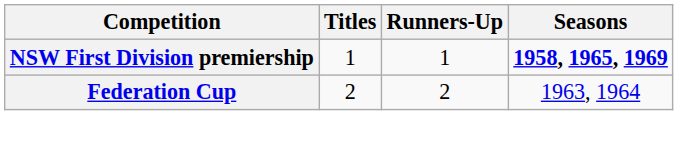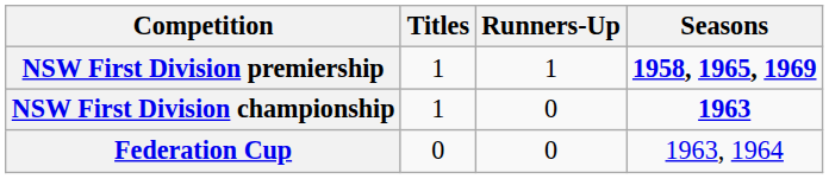+ row: NSW First Division championship | 1 | 0 | 1963
Federation Cup | Titles: 2 -> 0
Federation Cup | Runners-Up: 2 -> 0
